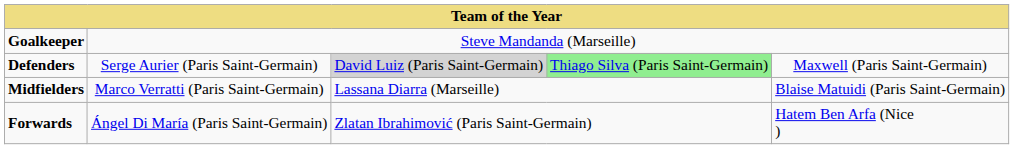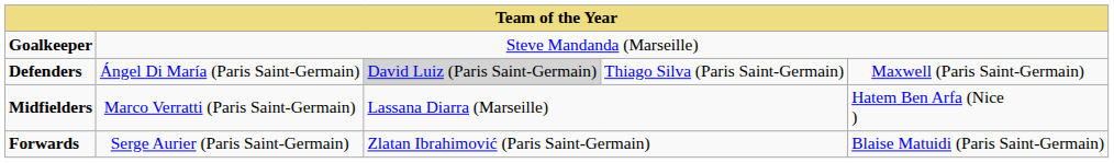Defenders | column 2: Serge Aurier (Paris Saint-Germain) -> Ángel Di María (Paris Saint-Germain)
Defenders | column 4: lightgreen background -> no background
Midfielders | column 5: Blaise Matuidi (Paris Saint-Germain) -> Hatem Ben Arfa (Nice )
Forwards | column 2: Ángel Di María (Paris Saint-Germain) -> Serge Aurier (Paris Saint-Germain)
Forwards | column 5: Hatem Ben Arfa (Nice ) -> Blaise Matuidi (Paris Saint-Germain)
